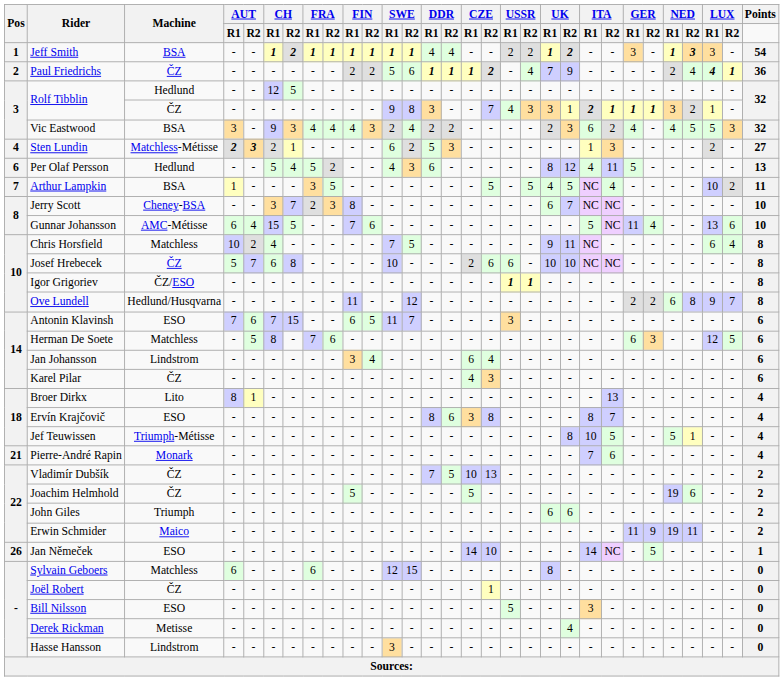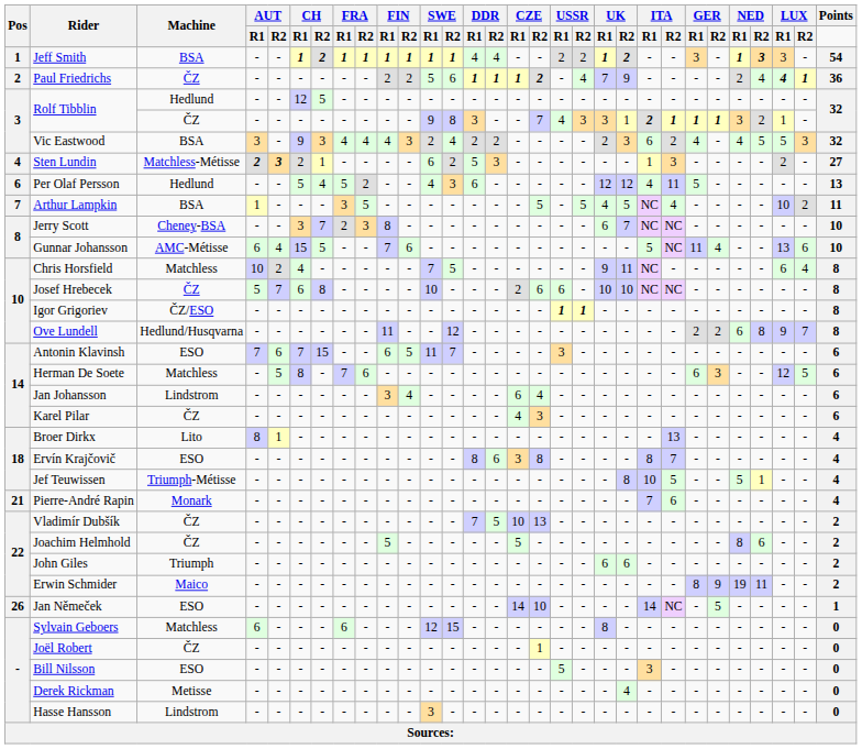Per Olaf Persson | UK / R1: 8 -> 12
Joachim Helmhold | NED / R1: 19 -> 8
Erwin Schmider | GER / R1: 11 -> 8
